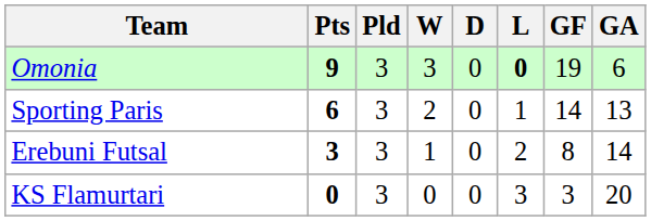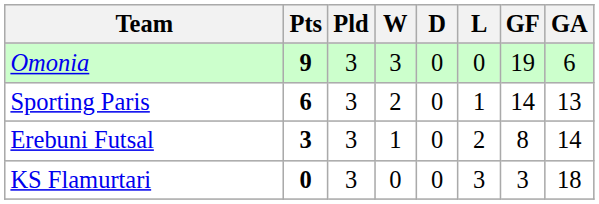Omonia | L: bold -> normal
KS Flamurtari | GA: 20 -> 18
